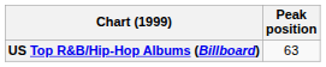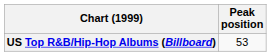US Top R&B/Hip-Hop Albums (Billboard) | Peak position: 63 -> 53
